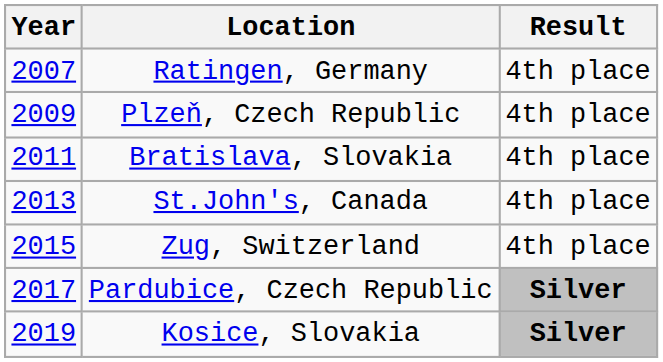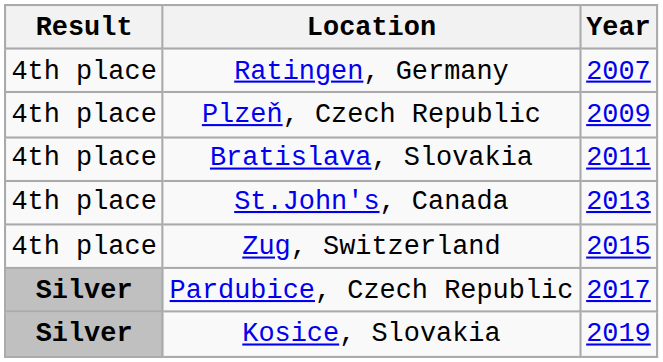columns swapped: Year <-> Result
